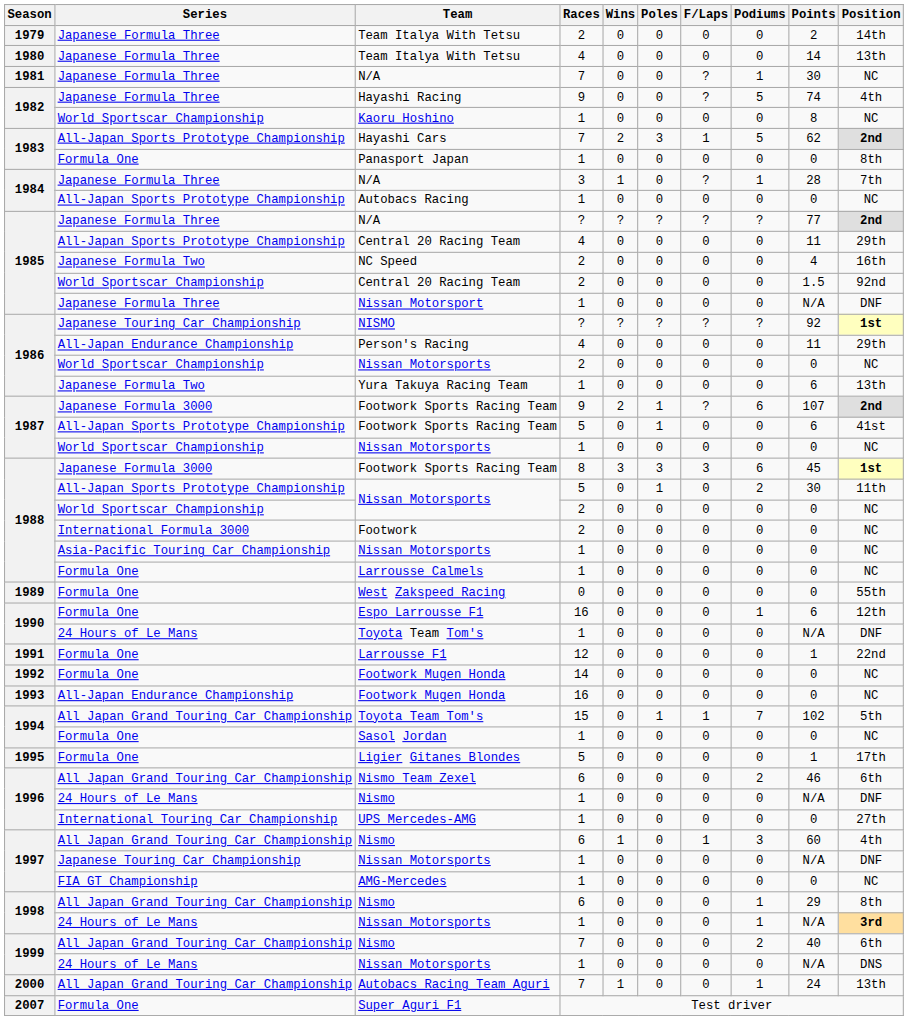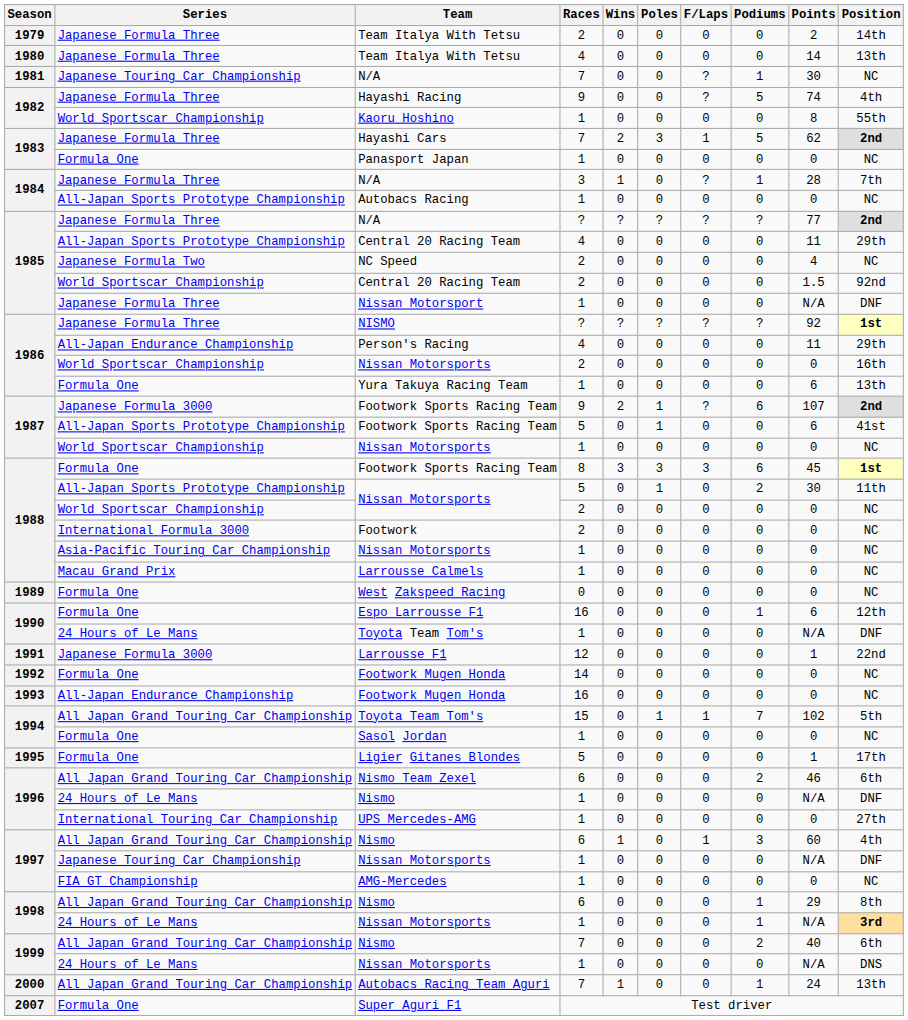1981 / N/A | Series: Japanese Formula Three -> Japanese Touring Car Championship
Kaoru Hoshino | Position: NC -> 55th
Hayashi Cars | Series: All-Japan Sports Prototype Championship -> Japanese Formula Three
Panasport Japan | Position: 8th -> NC
NC Speed | Position: 16th -> NC
NISMO | Series: Japanese Touring Car Championship -> Japanese Formula Three
1986 / Nissan Motorsports | Position: NC -> 16th
Yura Takuya Racing Team | Series: Japanese Formula Two -> Formula One
1988 / Footwork Sports Racing Team | Series: Japanese Formula 3000 -> Formula One
Larrousse Calmels | Series: Formula One -> Macau Grand Prix
West Zakspeed Racing | Position: 55th -> NC
Larrousse F1 | Series: Formula One -> Japanese Formula 3000
